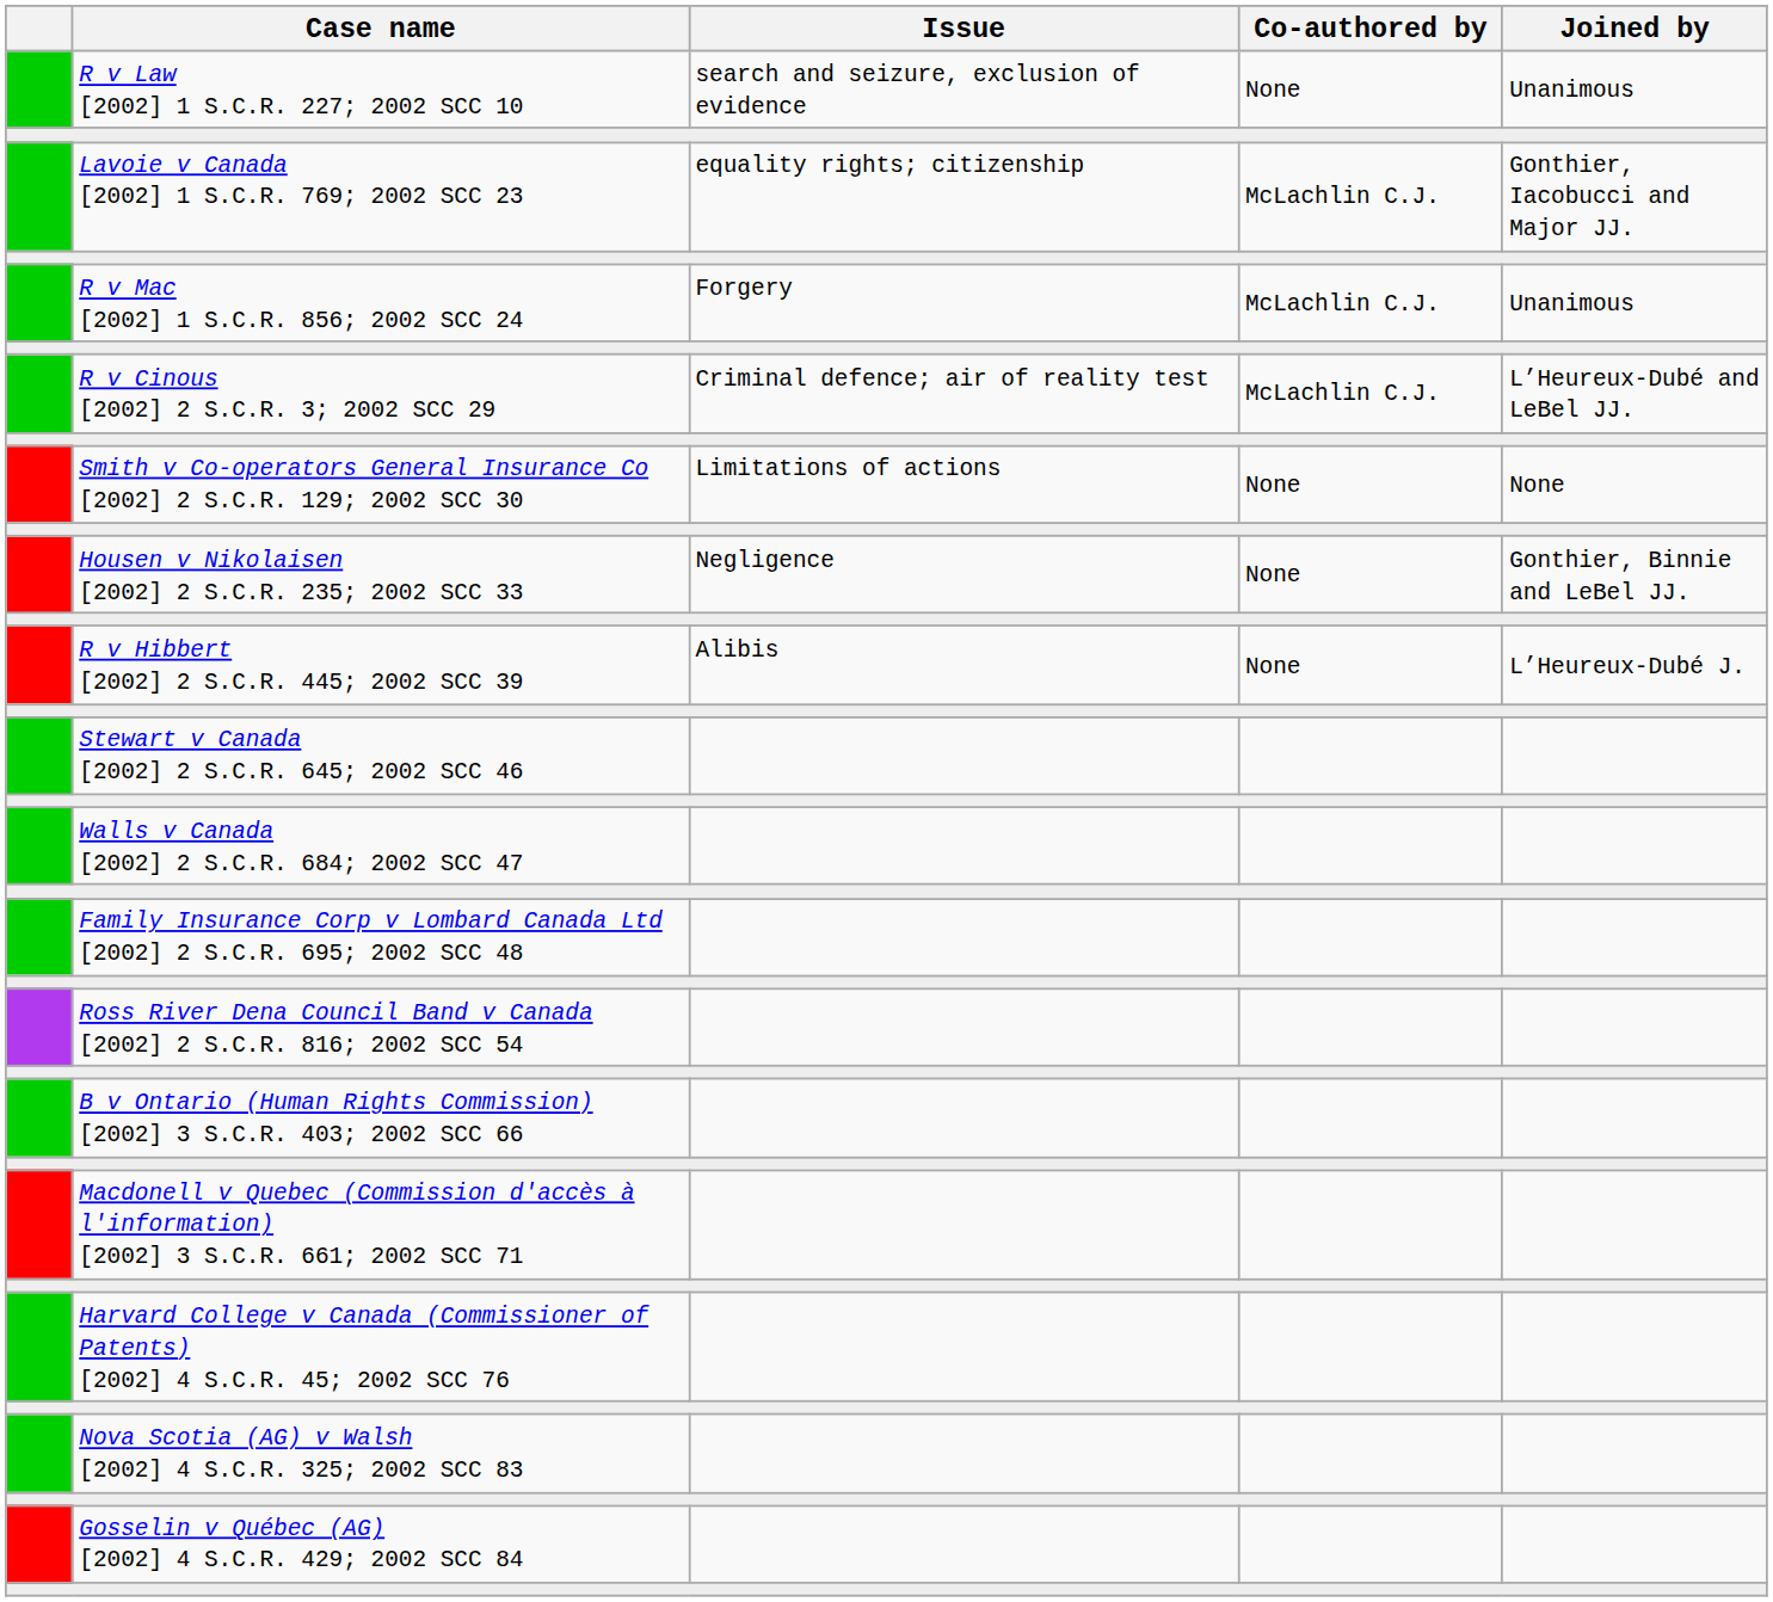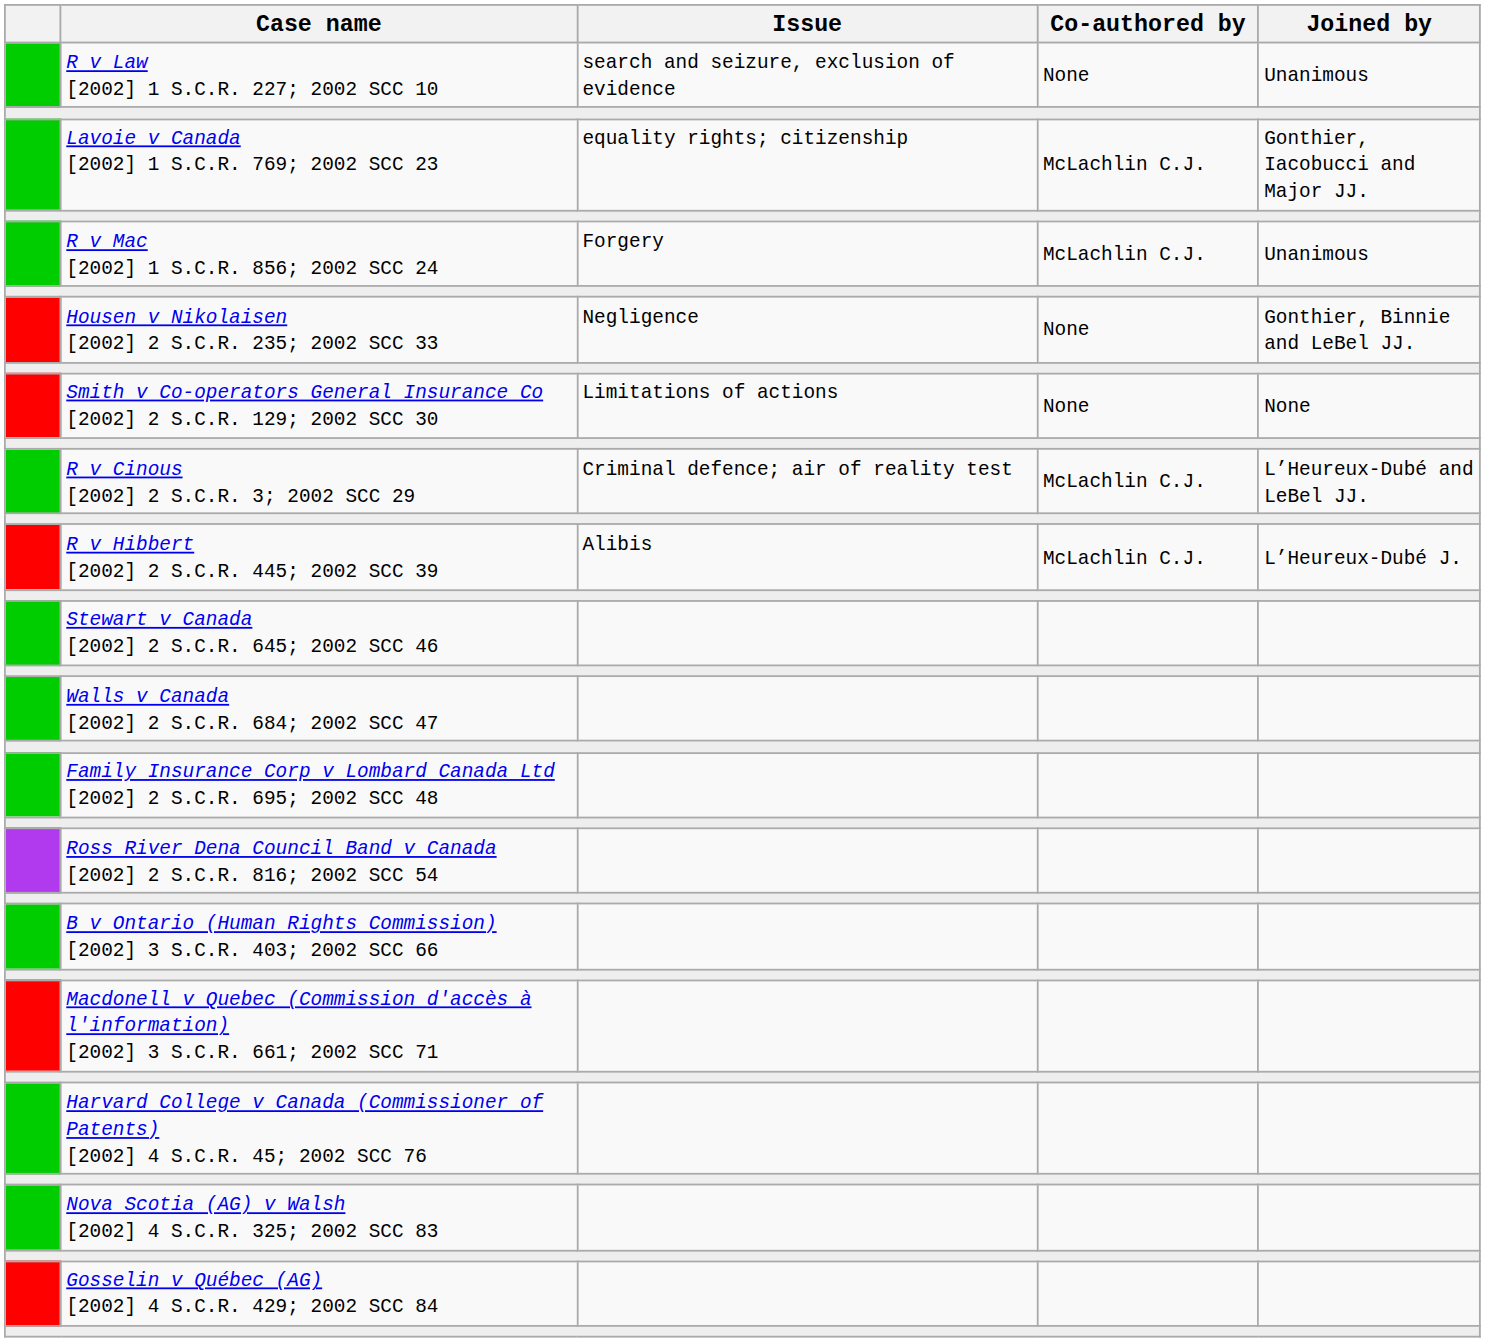rows swapped: R v Cinous [2002] 2 S.C.R. 3; 2002 SCC 29 <-> Housen v Nikolaisen [2002] 2 S.C.R. 235; 2002 SCC 33
R v Hibbert [2002] 2 S.C.R. 445; 2002 SCC 39 | Co-authored by: None -> McLachlin C.J.
